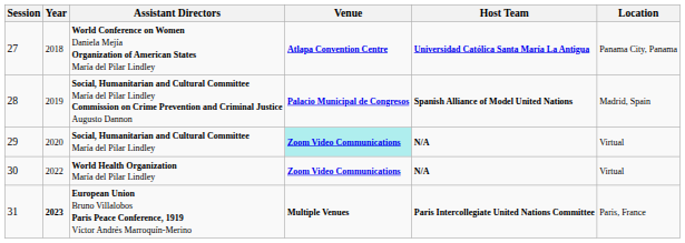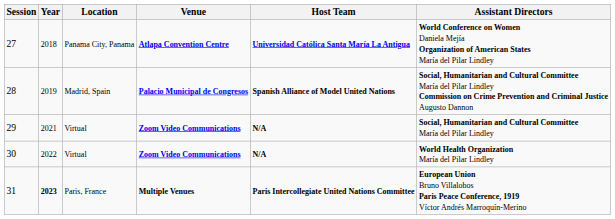columns swapped: Location <-> Assistant Directors
29 | Year: 2020 -> 2021
29 | Venue: paleturquoise background -> no background
